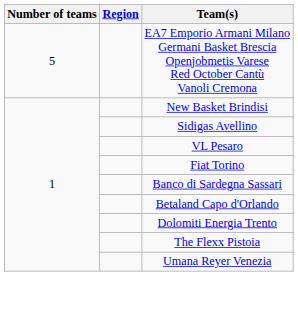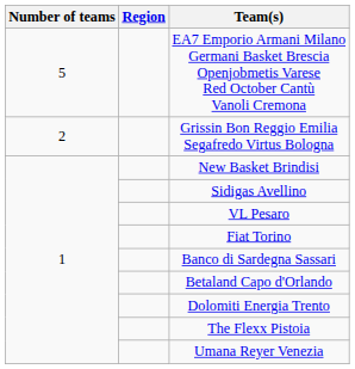+ row: 2 | Grissin Bon Reggio Emilia Segafredo Virtus Bologna
